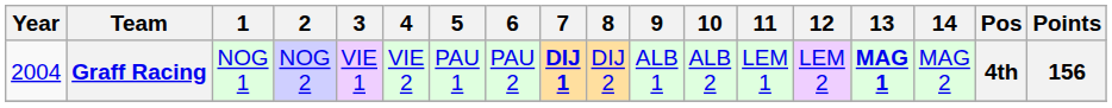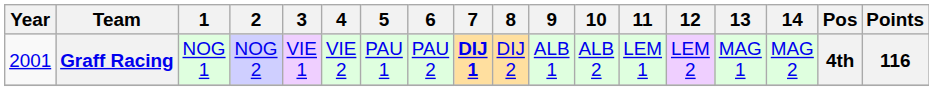Graff Racing | Year: 2004 -> 2001
Graff Racing | 13: bold -> normal
Graff Racing | Points: 156 -> 116
